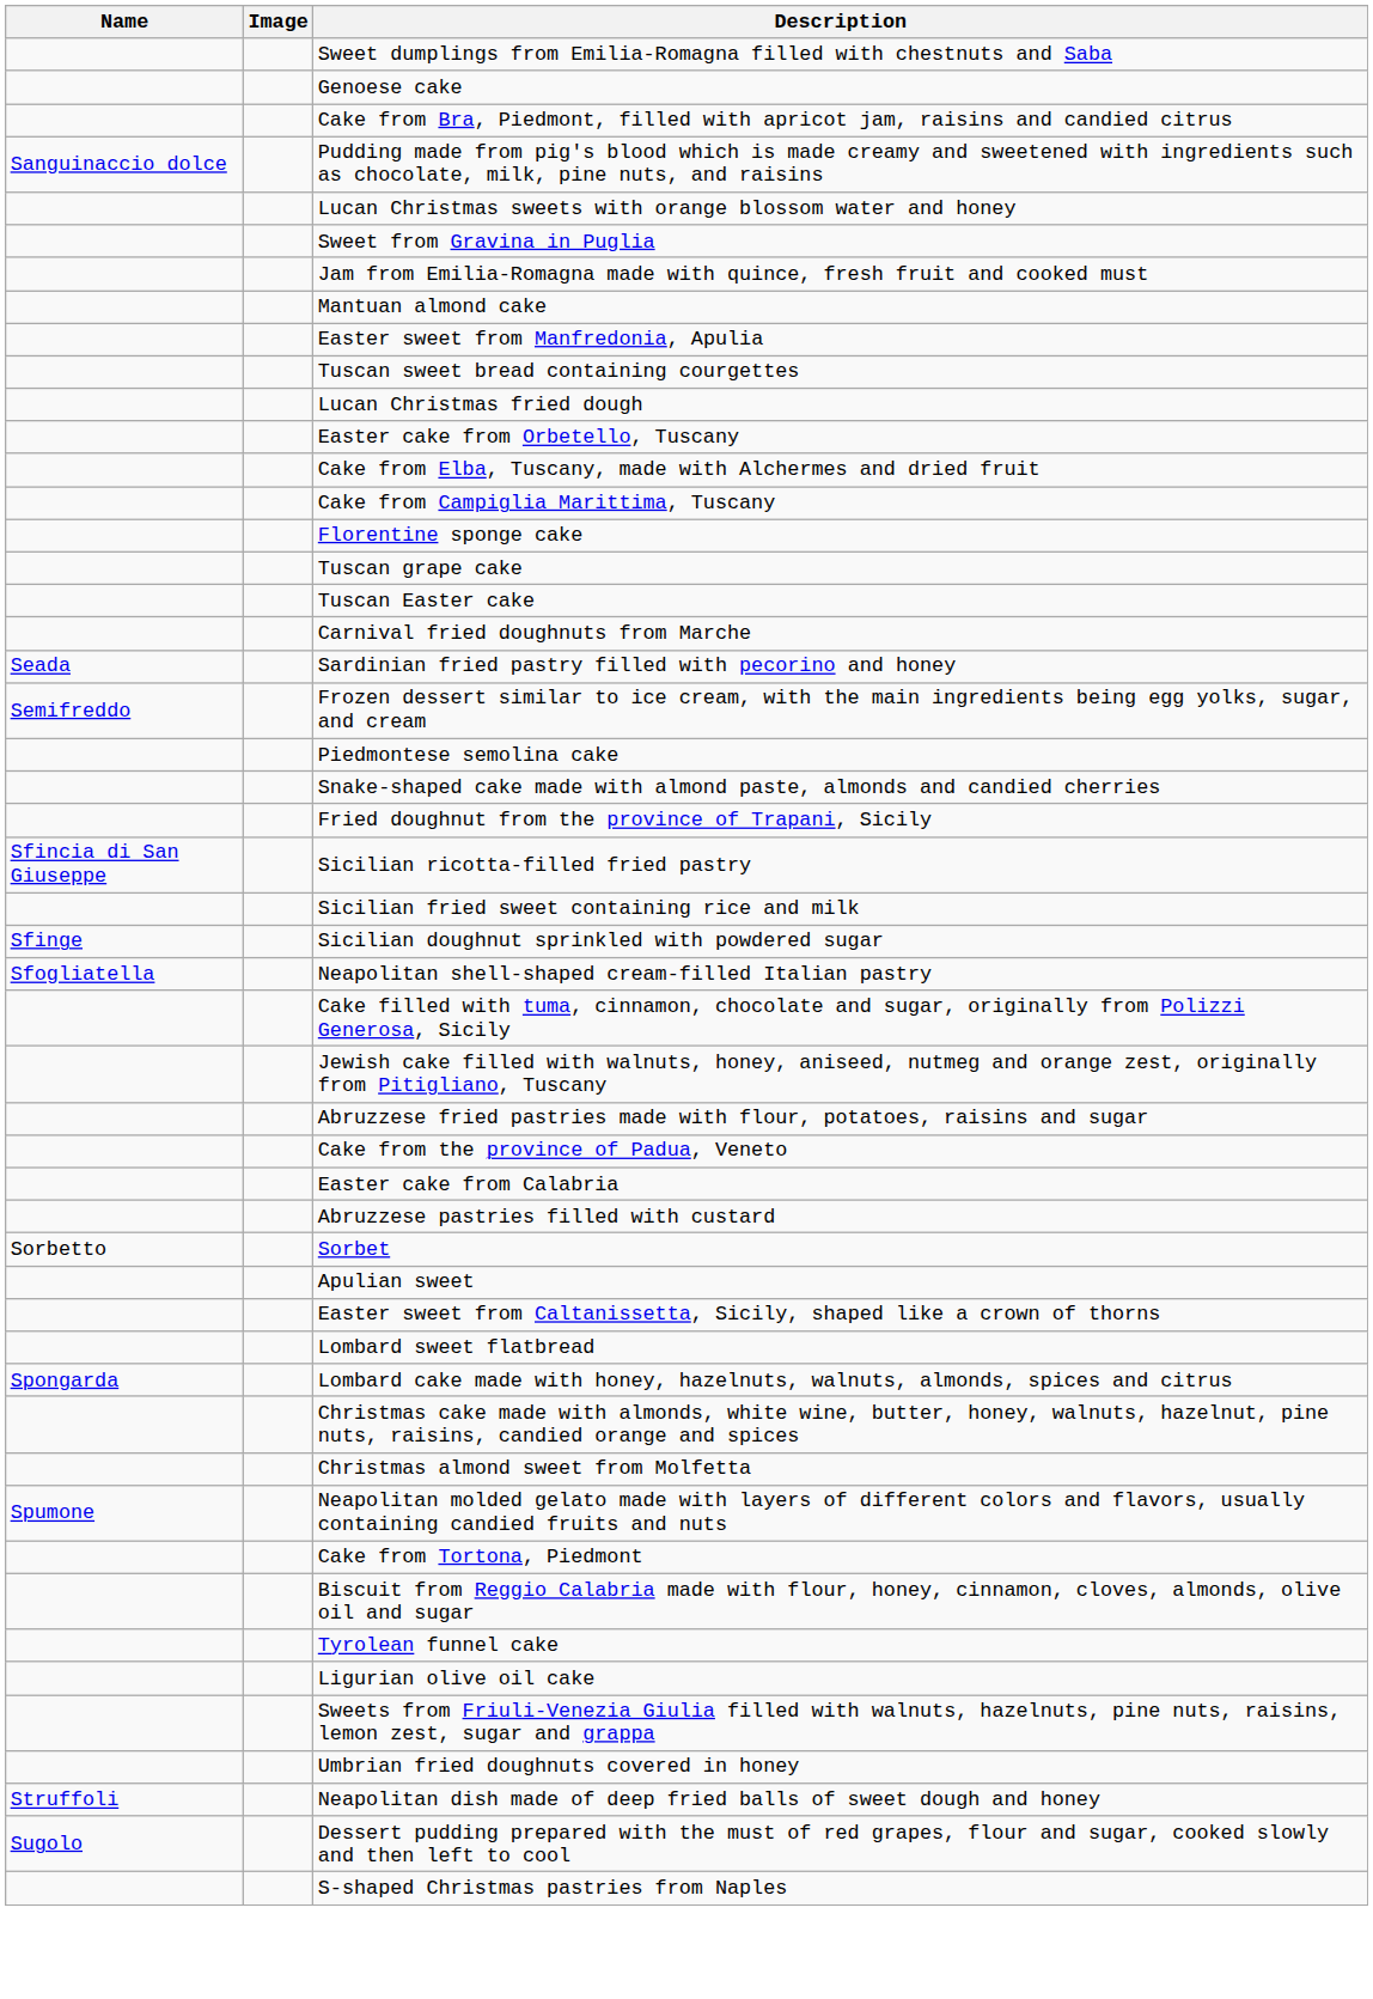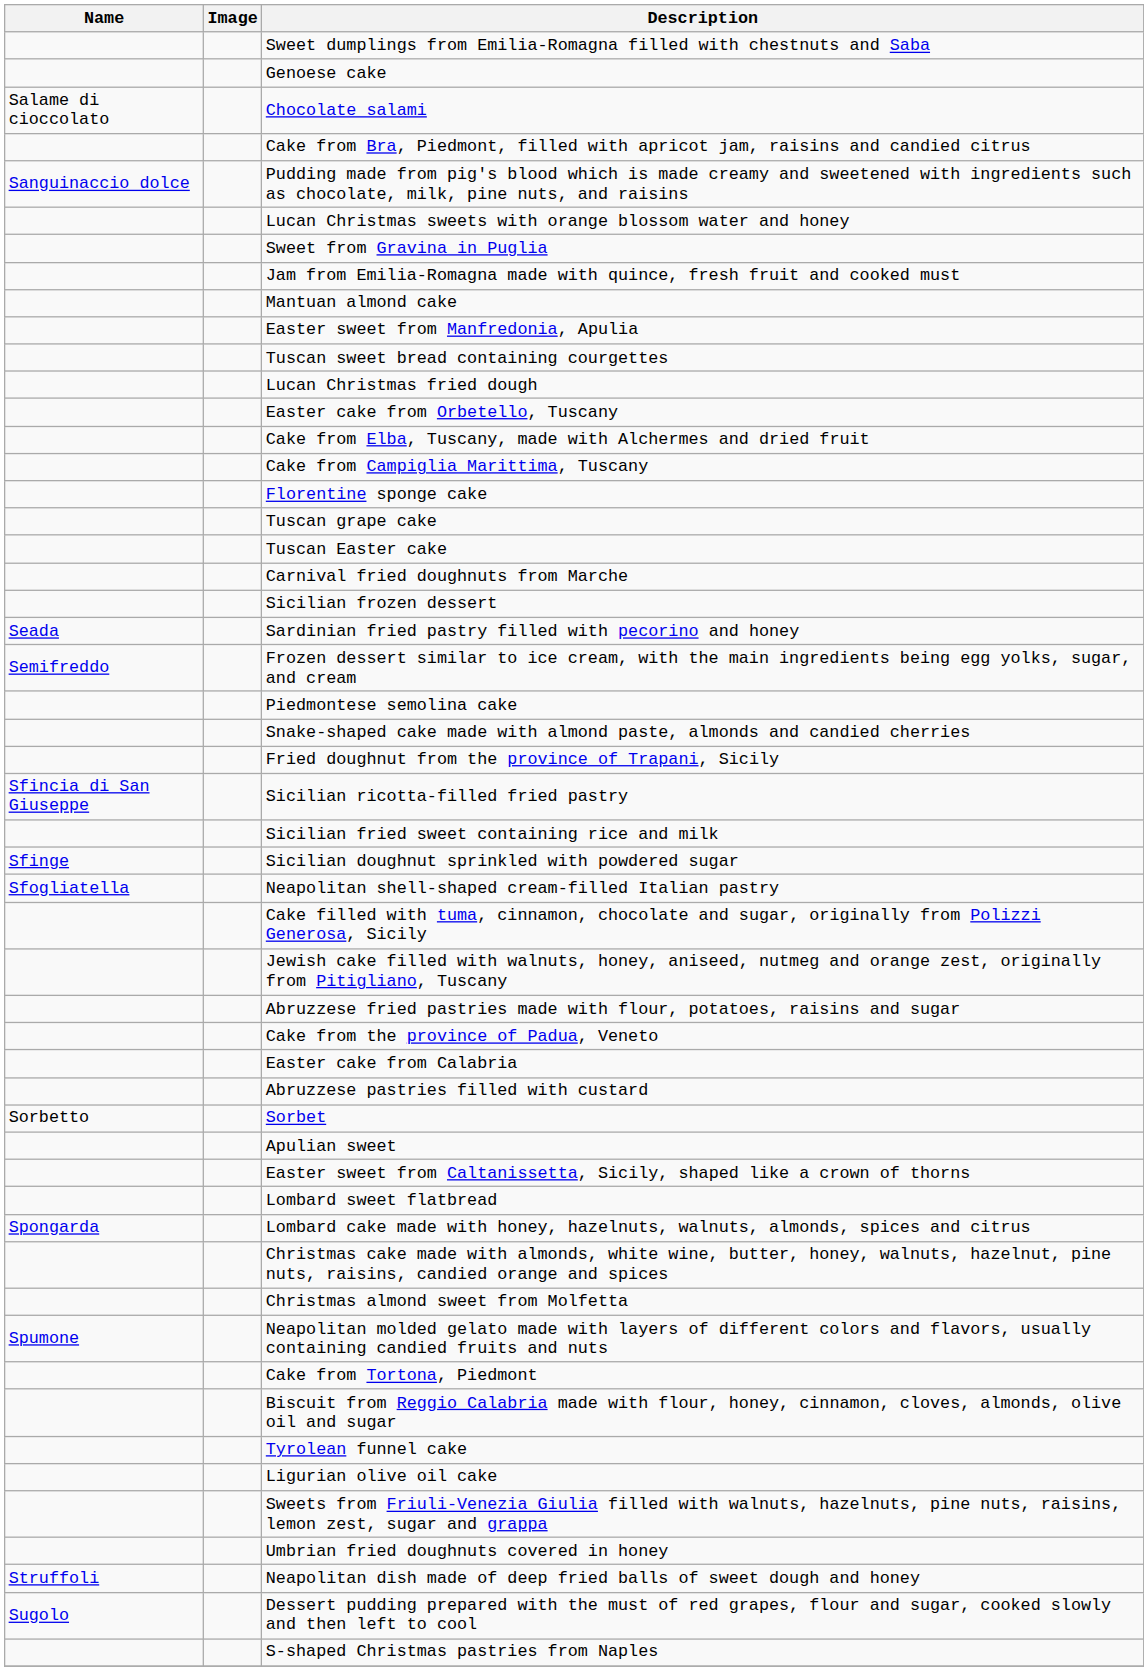+ row: Salame di cioccolato | Chocolate salami
+ row: Sicilian frozen dessert
